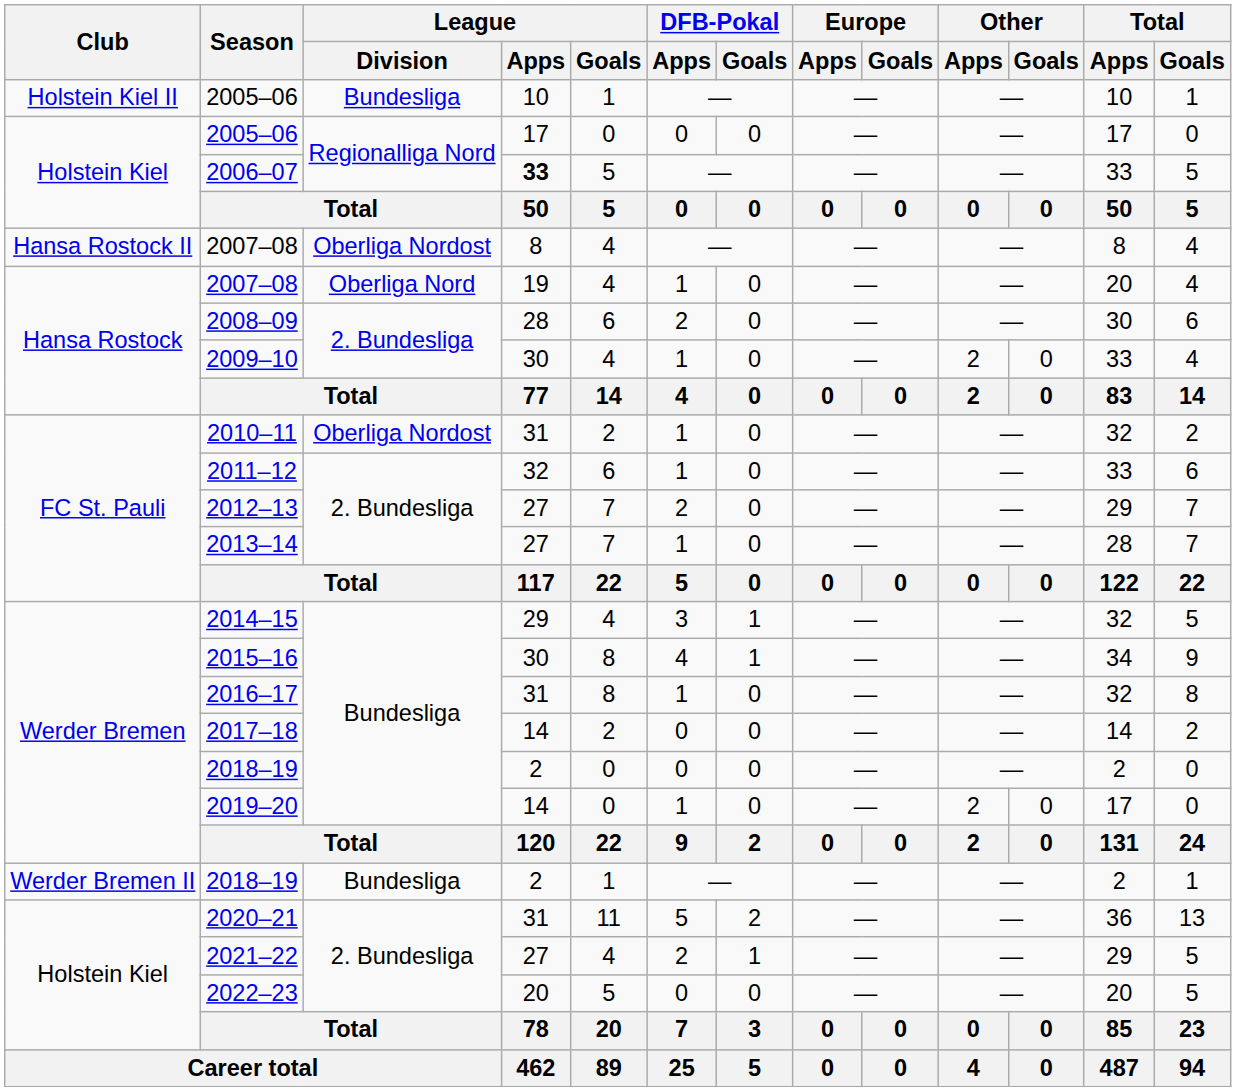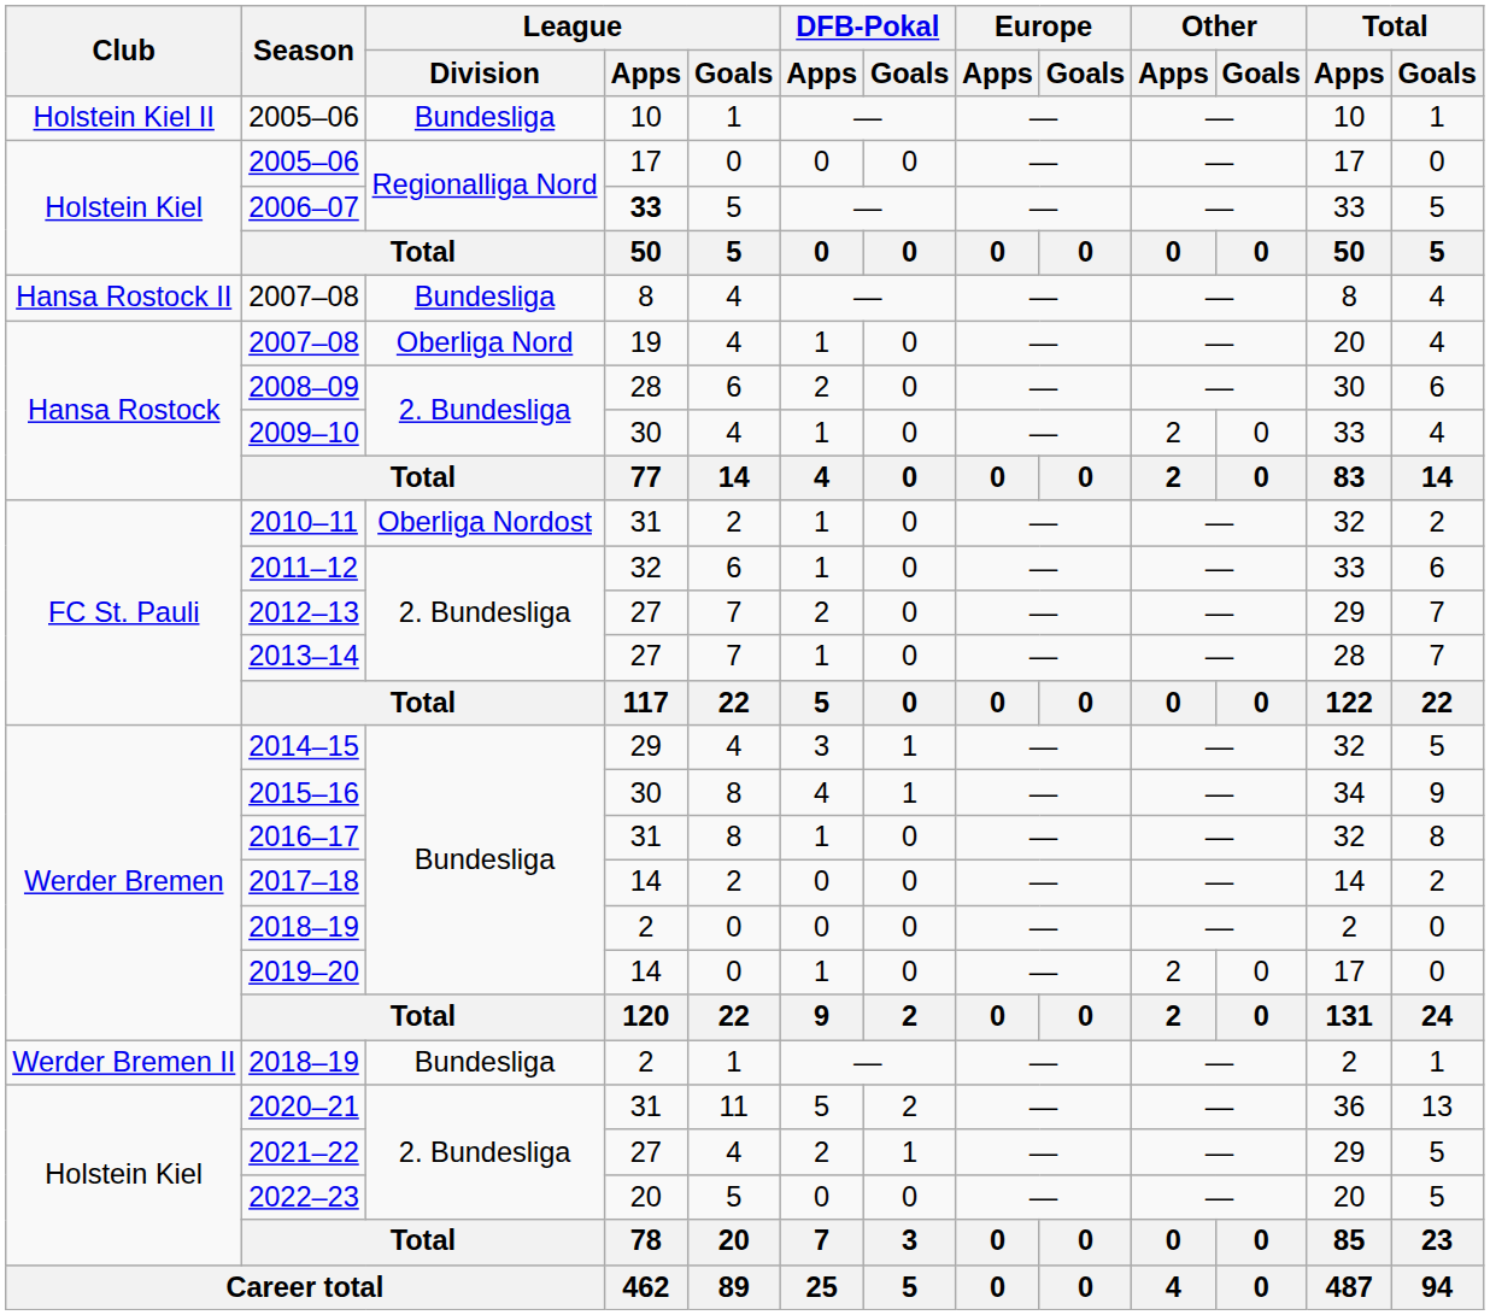Hansa Rostock II / 2007–08 | League / Division: Oberliga Nordost -> Bundesliga
